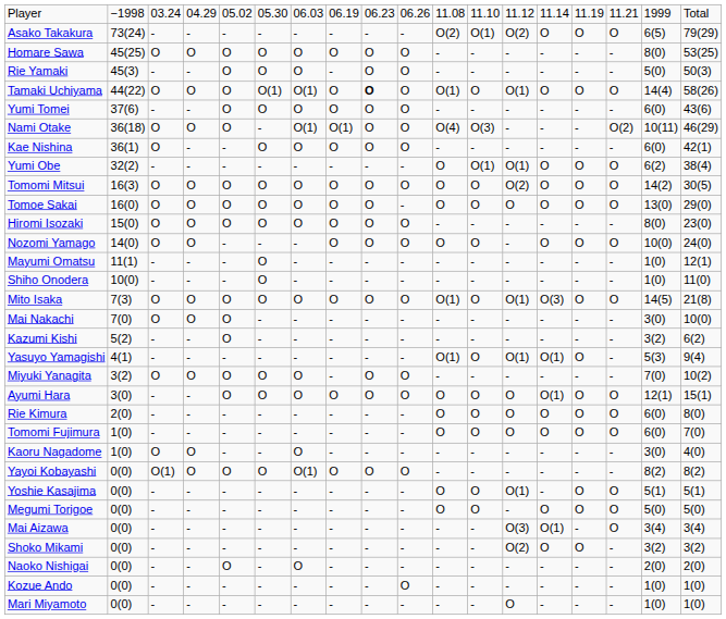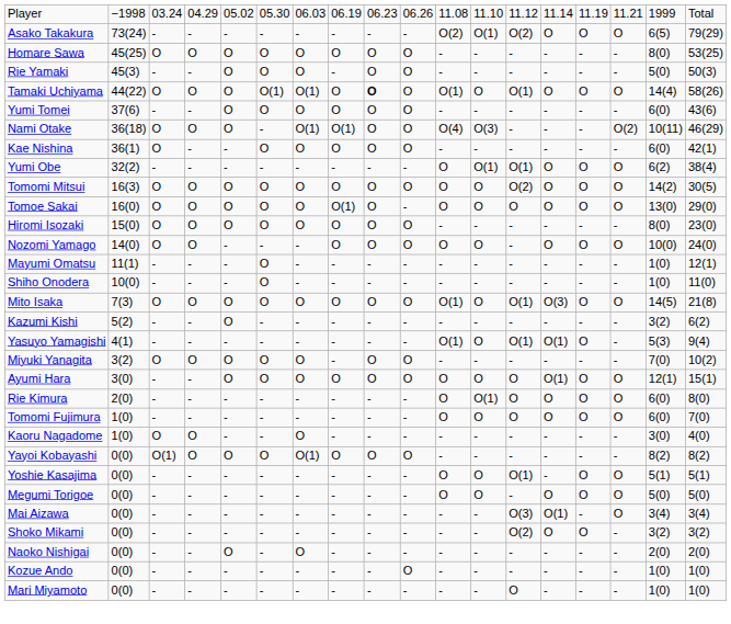Tomoe Sakai | column 8: O -> O(1)
- row: Mai Nakachi | 7(0) | O | O | O | - | - | - | - | - | - | - | - | - | - | - | 3(0) | 10(0)
Rie Kimura | column 12: O -> O(1)
